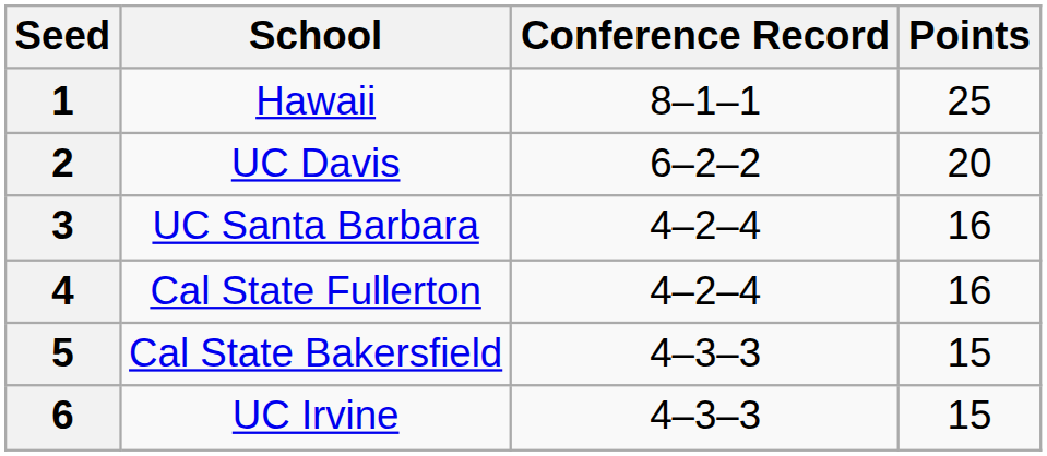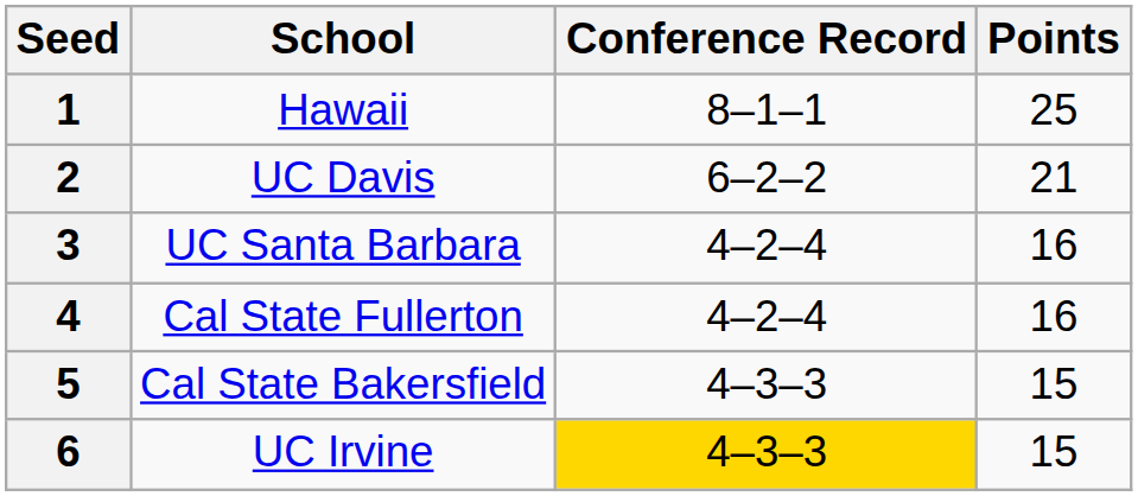2 | Points: 20 -> 21
6 | Conference Record: no background -> gold background
